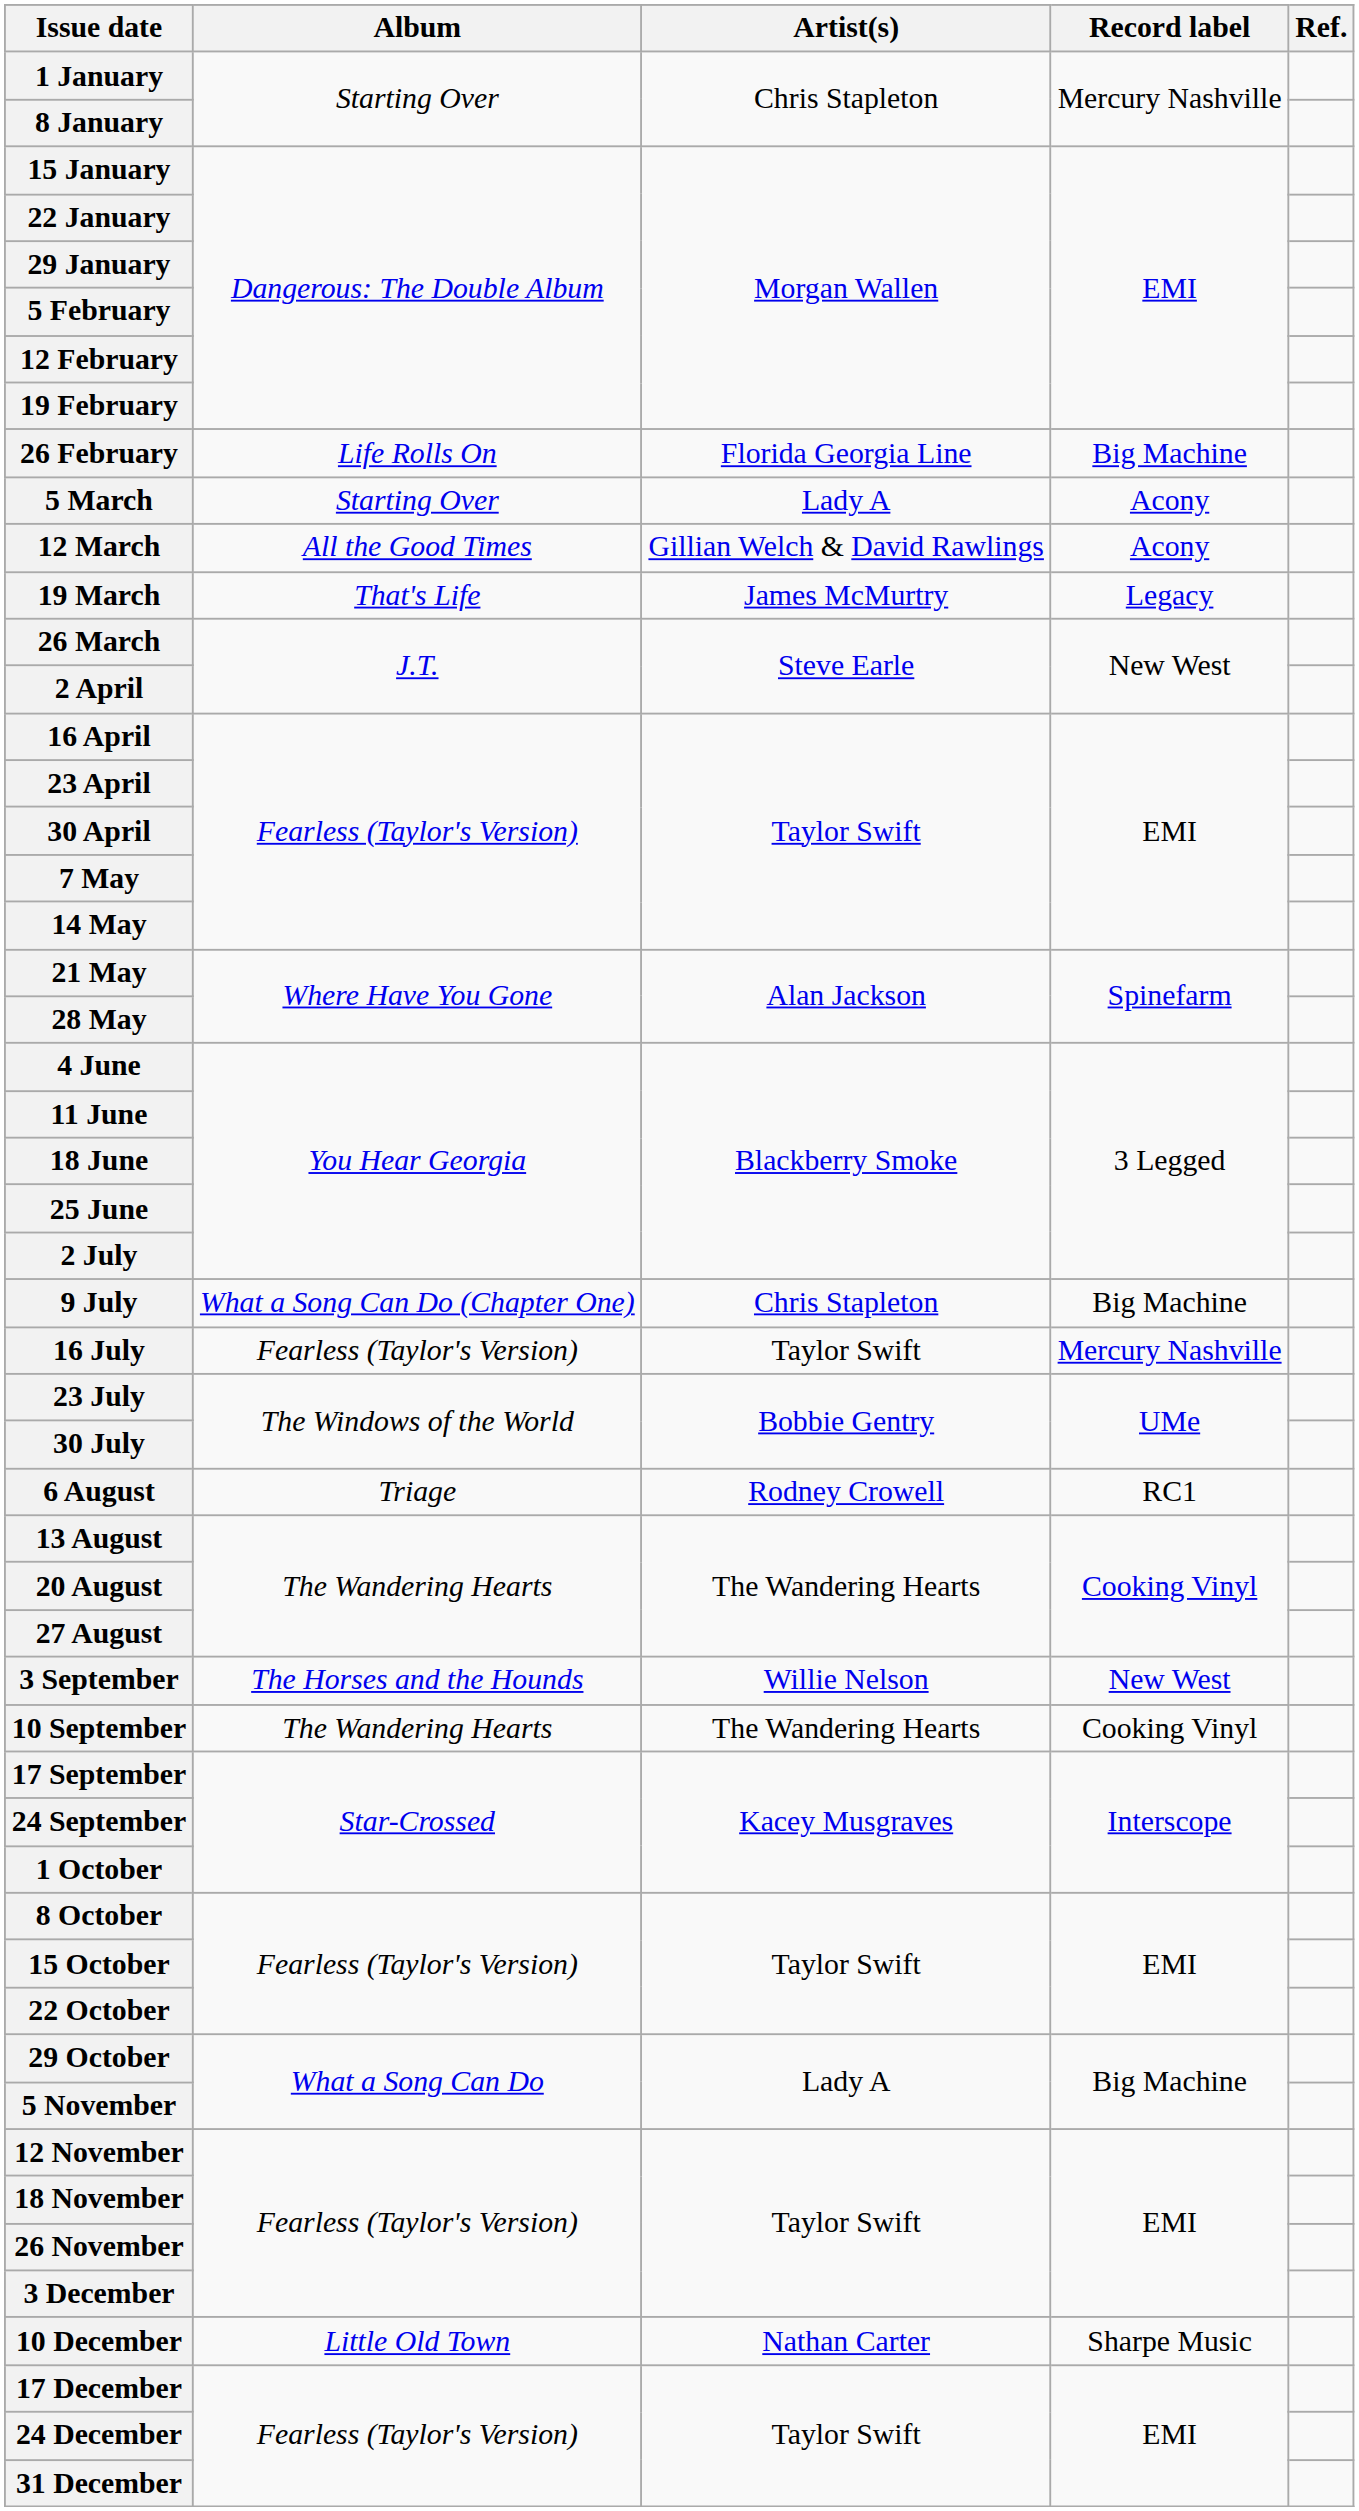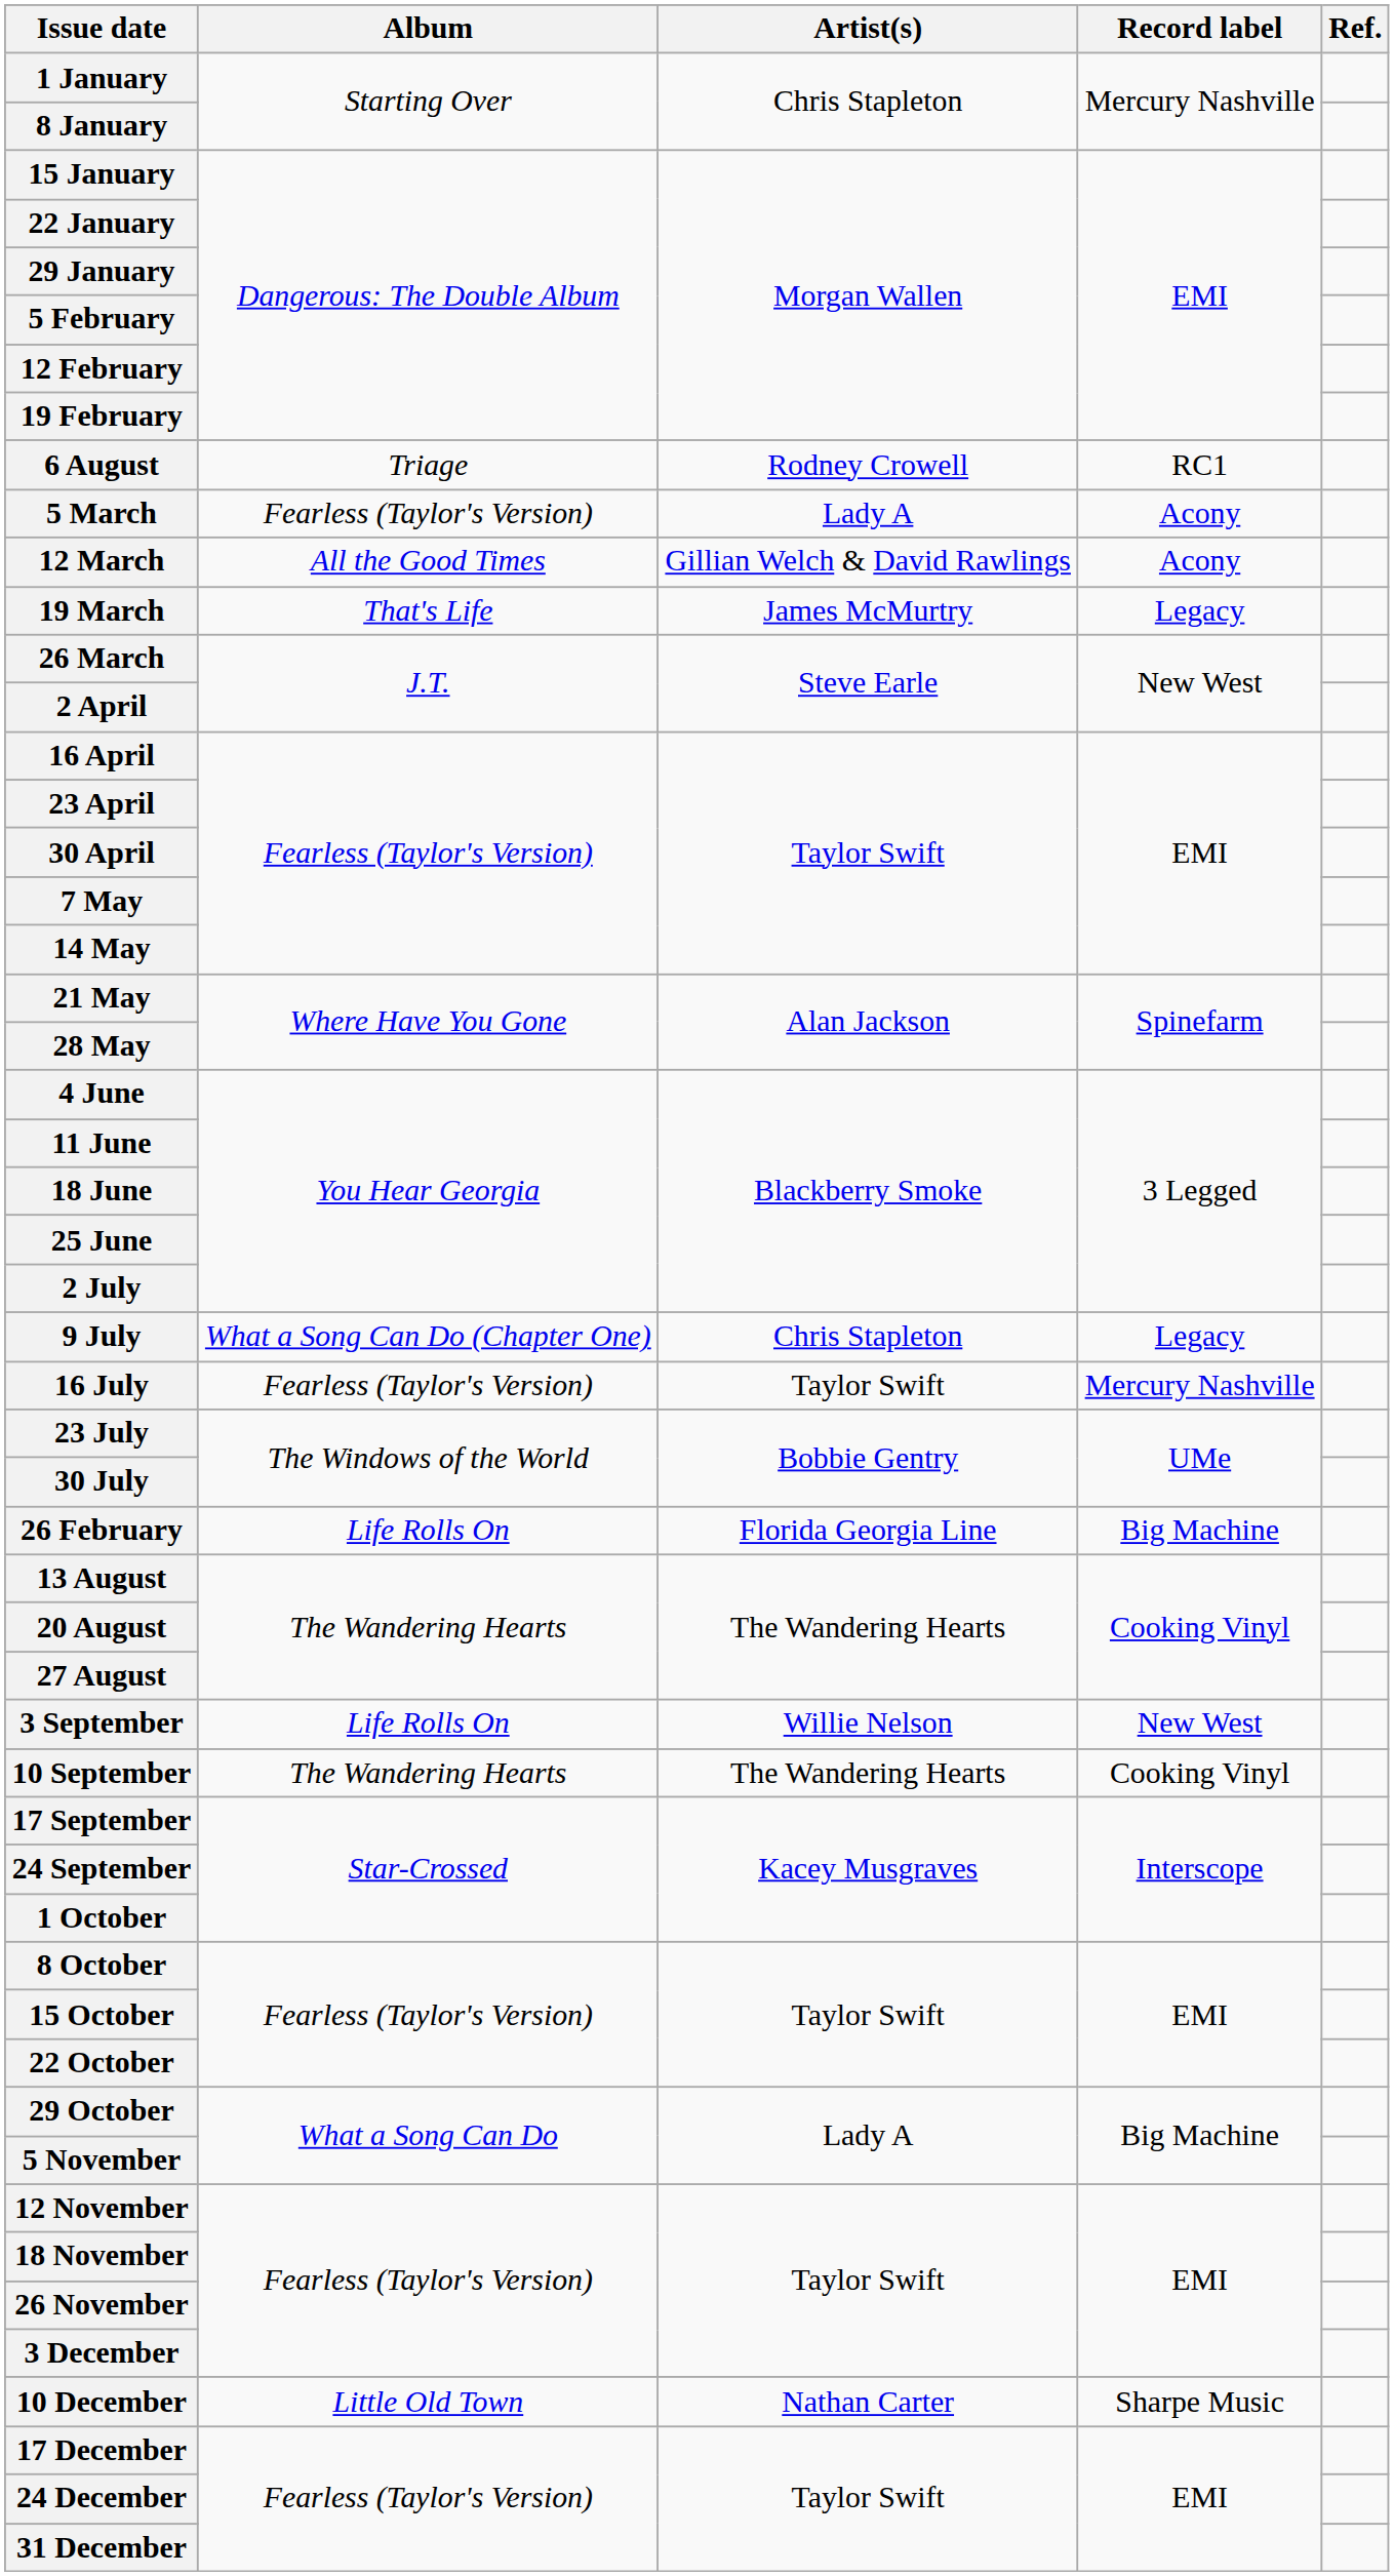rows swapped: 26 February <-> 6 August
5 March | Album: Starting Over -> Fearless (Taylor's Version)
9 July | Record label: Big Machine -> Legacy
3 September | Album: The Horses and the Hounds -> Life Rolls On
